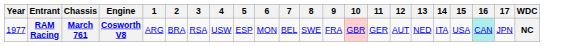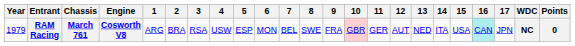+ column: Points | 0
RAM Racing | Year: 1977 -> 1979
